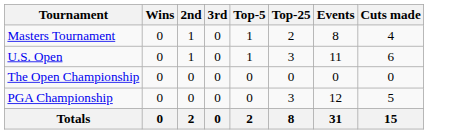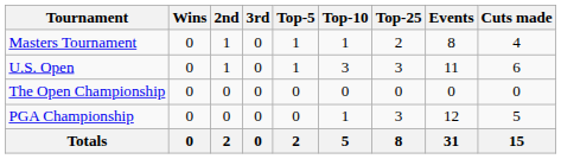+ column: Top-10 | 1 | 3 | 0 | 1 | 5
